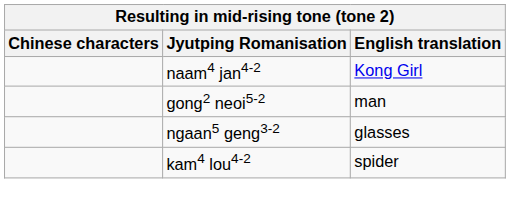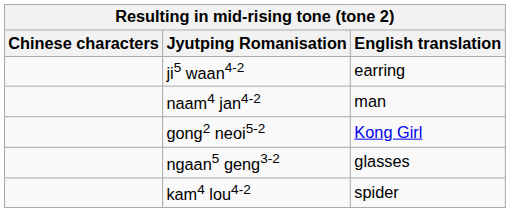+ row: ji5 waan4-2 | earring
naam4 jan4-2 | English translation: Kong Girl -> man
gong2 neoi5-2 | English translation: man -> Kong Girl
